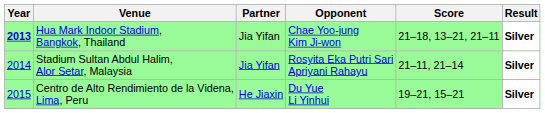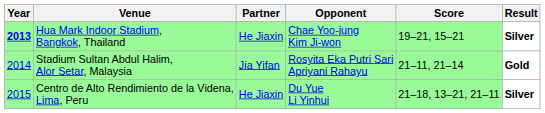Hua Mark Indoor Stadium, Bangkok, Thailand | Partner: Jia Yifan -> He Jiaxin
Hua Mark Indoor Stadium, Bangkok, Thailand | Score: 21–18, 13–21, 21–11 -> 19–21, 15–21
Stadium Sultan Abdul Halim, Alor Setar, Malaysia | Result: Silver -> Gold
Centro de Alto Rendimiento de la Videna, Lima, Peru | Score: 19–21, 15–21 -> 21–18, 13–21, 21–11
